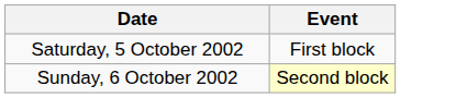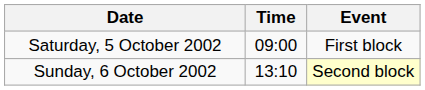+ column: Time | 09:00 | 13:10
